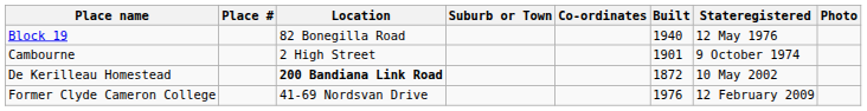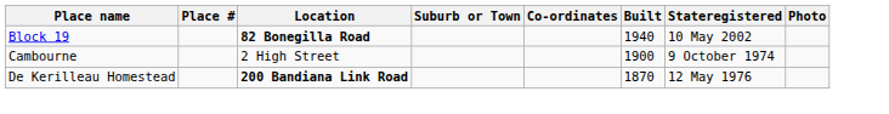Block 19 | Location: normal -> bold
Block 19 | Stateregistered: 12 May 1976 -> 10 May 2002
Cambourne | Built: 1901 -> 1900
De Kerilleau Homestead | Built: 1872 -> 1870
De Kerilleau Homestead | Stateregistered: 10 May 2002 -> 12 May 1976
- row: Former Clyde Cameron College | 41-69 Nordsvan Drive | 1976 | 12 February 2009
